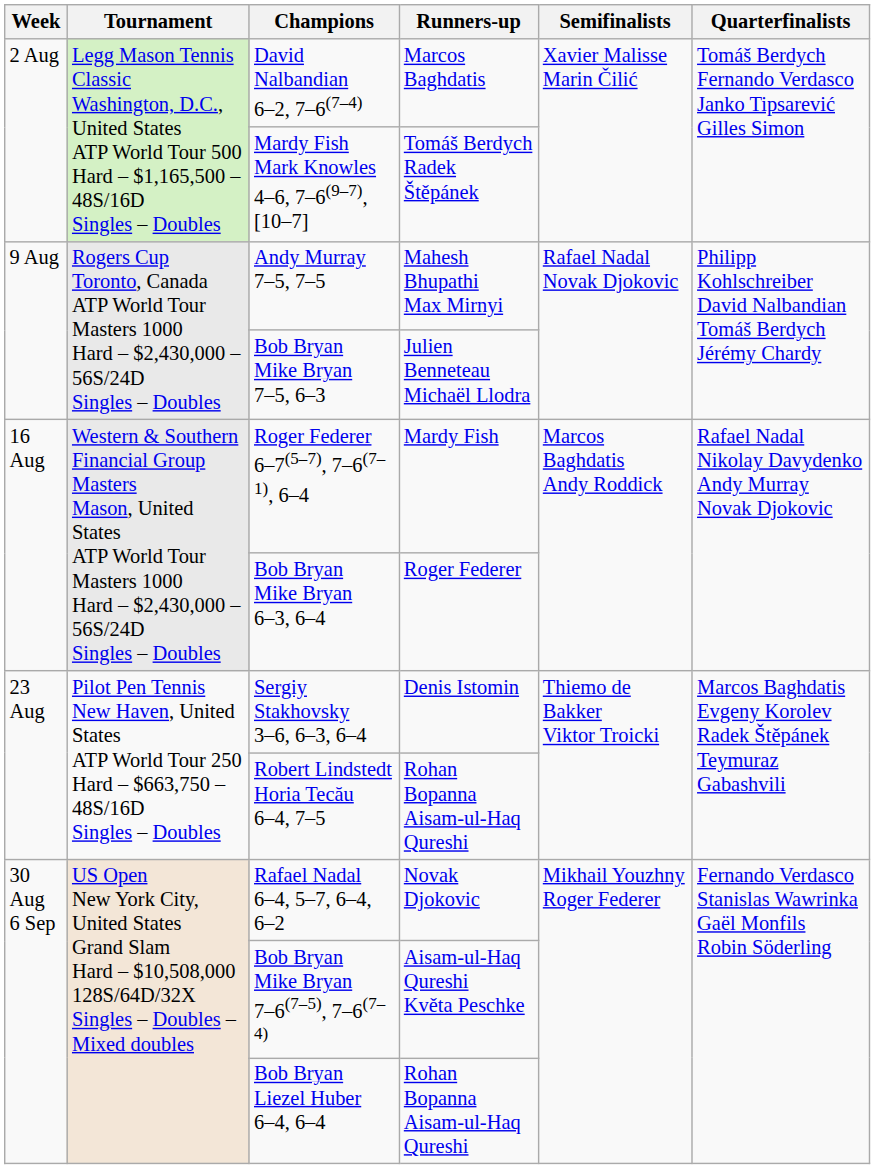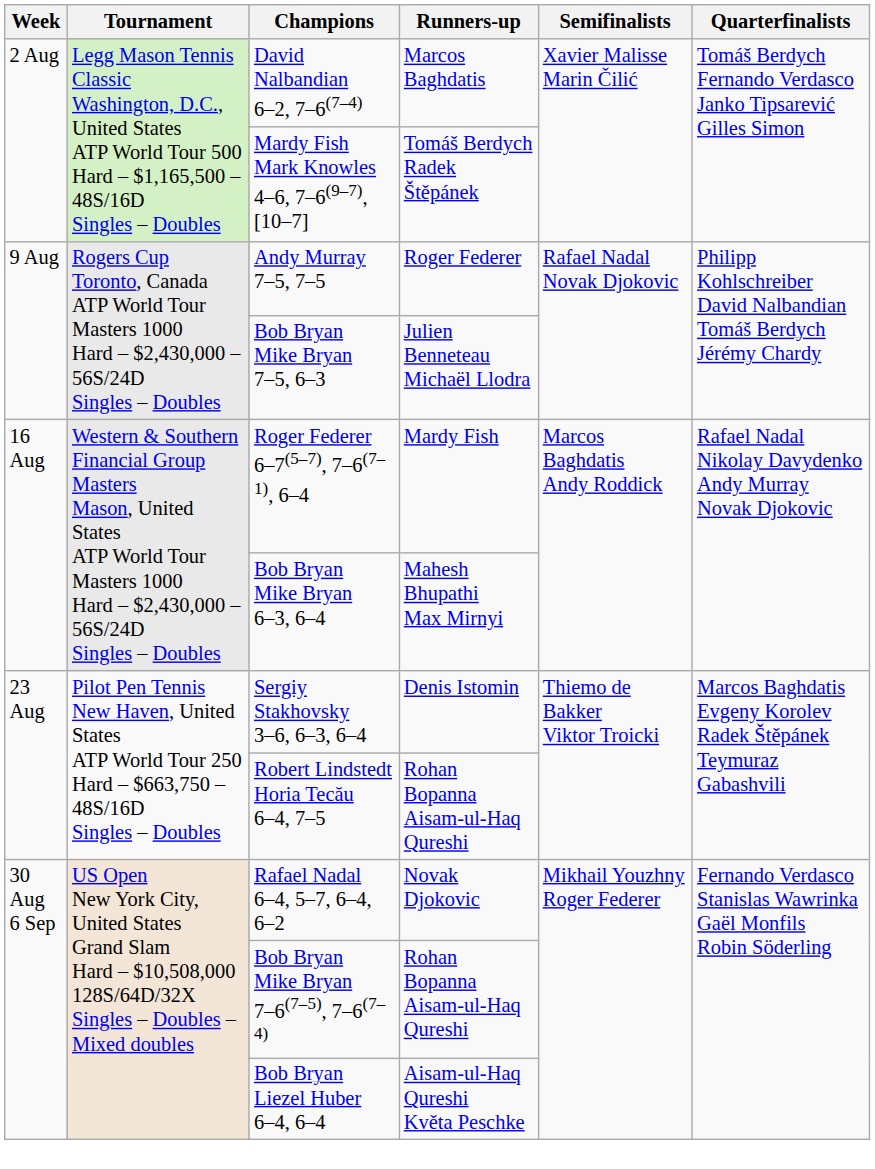Andy Murray 7–5, 7–5 | Runners-up: Mahesh Bhupathi Max Mirnyi -> Roger Federer
Bob Bryan Mike Bryan 6–3, 6–4 | Runners-up: Roger Federer -> Mahesh Bhupathi Max Mirnyi
Bob Bryan Mike Bryan 7–6(7–5), 7–6(7–4) | Runners-up: Aisam-ul-Haq Qureshi Květa Peschke -> Rohan Bopanna Aisam-ul-Haq Qureshi
Bob Bryan Liezel Huber 6–4, 6–4 | Runners-up: Rohan Bopanna Aisam-ul-Haq Qureshi -> Aisam-ul-Haq Qureshi Květa Peschke
